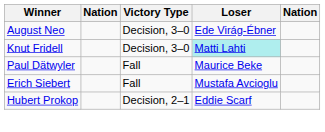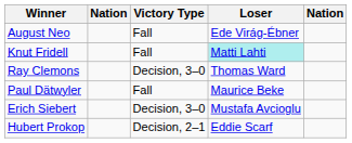August Neo | Victory Type: Decision, 3–0 -> Fall
Knut Fridell | Victory Type: Decision, 3–0 -> Fall
+ row: Ray Clemons | Decision, 3–0 | Thomas Ward
Erich Siebert | Victory Type: Fall -> Decision, 3–0
